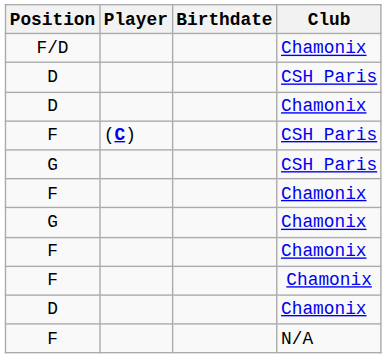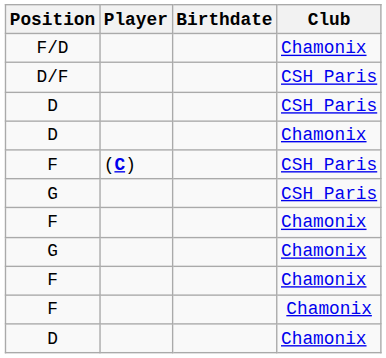+ row: D/F | CSH Paris
- row: F | N/A
